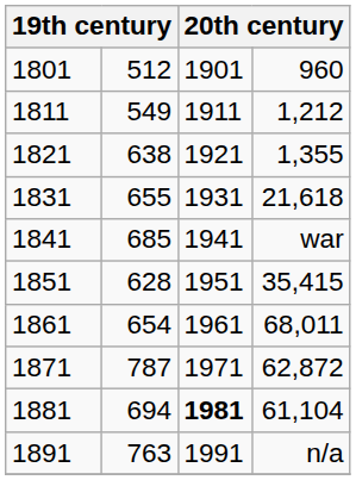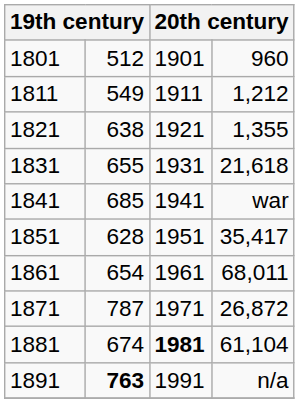1851 | column 4: 35,415 -> 35,417
1871 | column 4: 62,872 -> 26,872
1881 | column 2: 694 -> 674
1891 | column 2: normal -> bold
